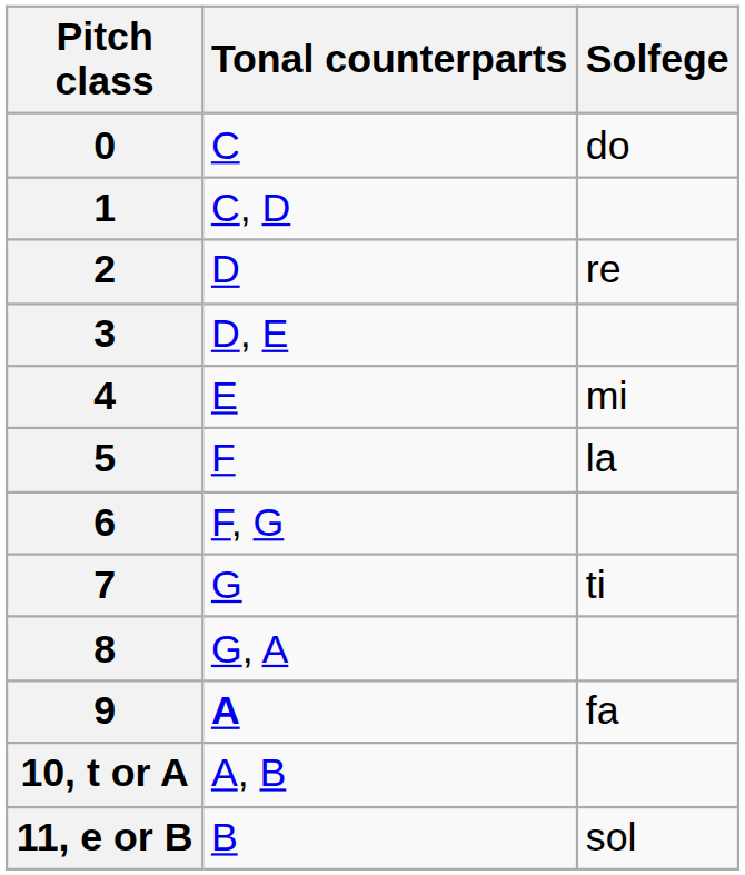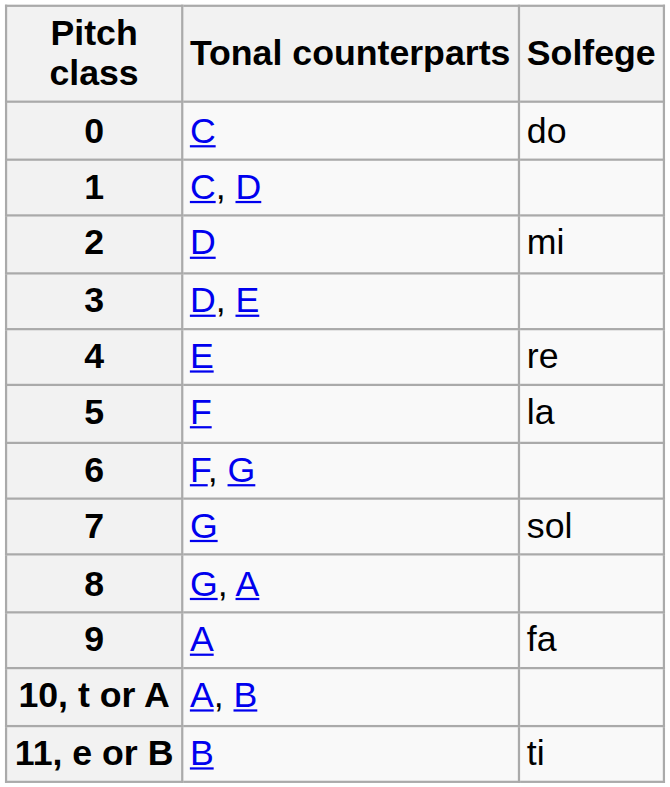2 | Solfege: re -> mi
4 | Solfege: mi -> re
7 | Solfege: ti -> sol
9 | Tonal counterparts: bold -> normal
11, e or B | Solfege: sol -> ti
